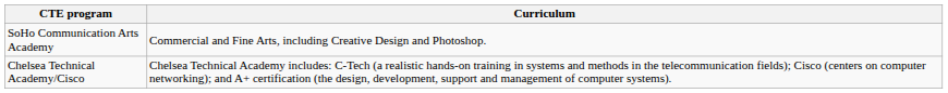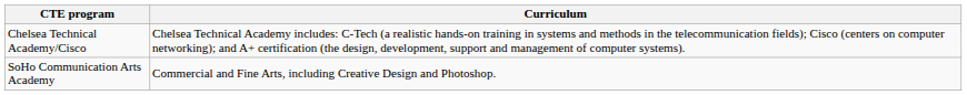rows swapped: Chelsea Technical Academy/Cisco <-> SoHo Communication Arts Academy
